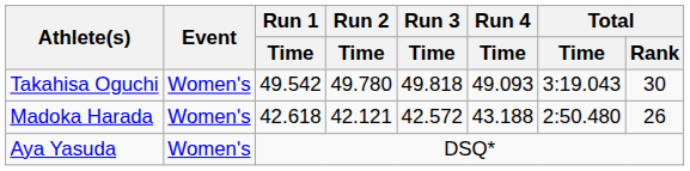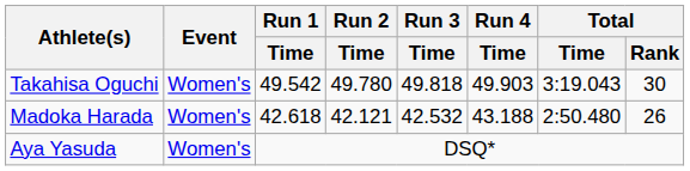Takahisa Oguchi | Run 4 / Time: 49.093 -> 49.903
Madoka Harada | Run 3 / Time: 42.572 -> 42.532
